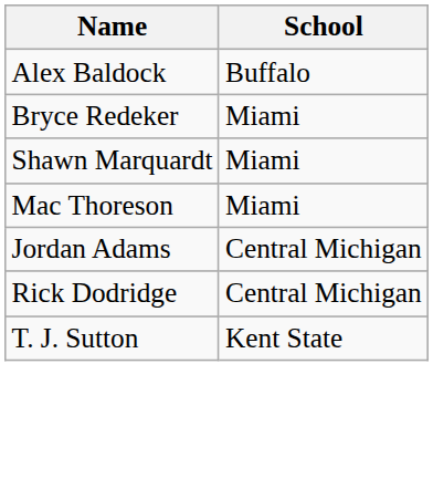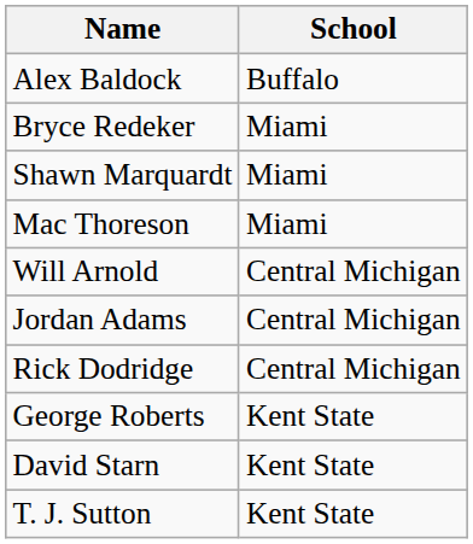+ row: Will Arnold | Central Michigan
+ row: George Roberts | Kent State
+ row: David Starn | Kent State
